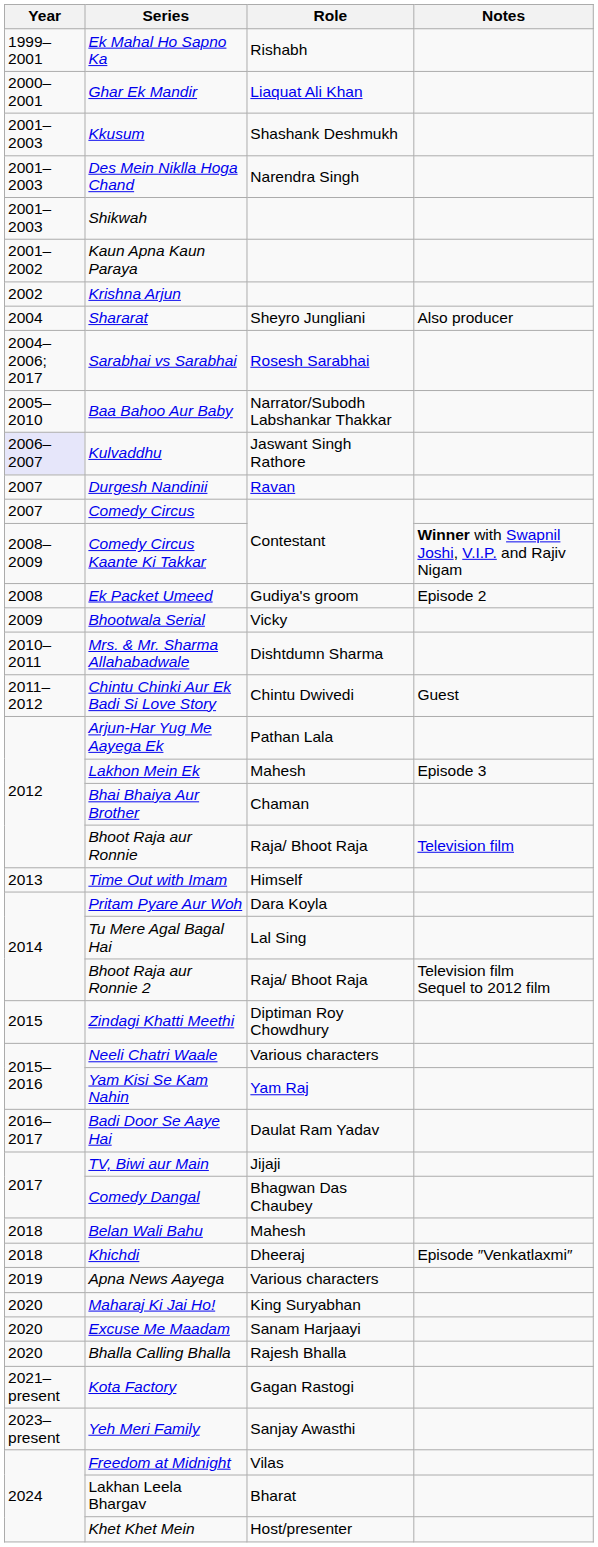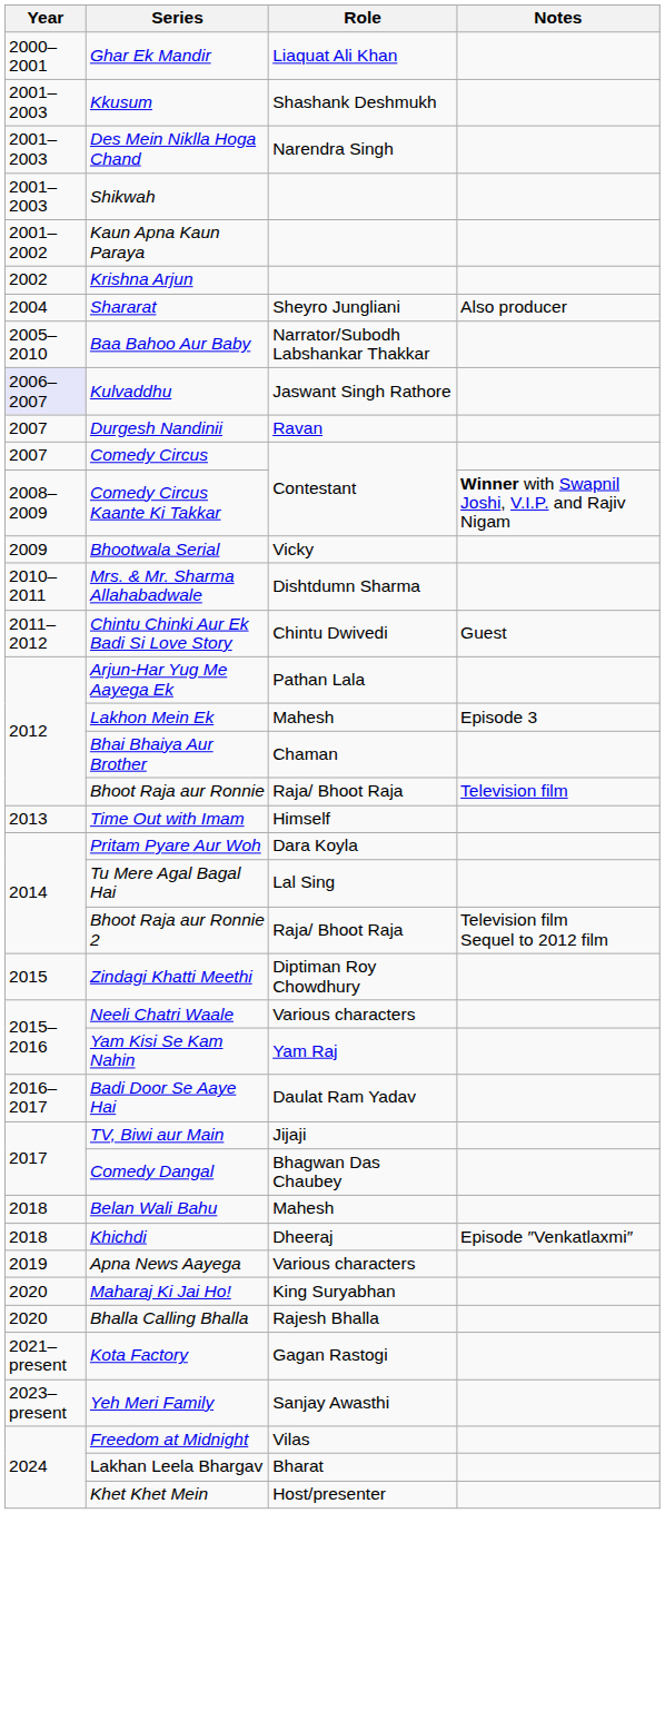- row: 1999–2001 | Ek Mahal Ho Sapno Ka | Rishabh
- row: 2004–2006; 2017 | Sarabhai vs Sarabhai | Rosesh Sarabhai
- row: 2008 | Ek Packet Umeed | Gudiya's groom | Episode 2
- row: 2020 | Excuse Me Maadam | Sanam Harjaayi
